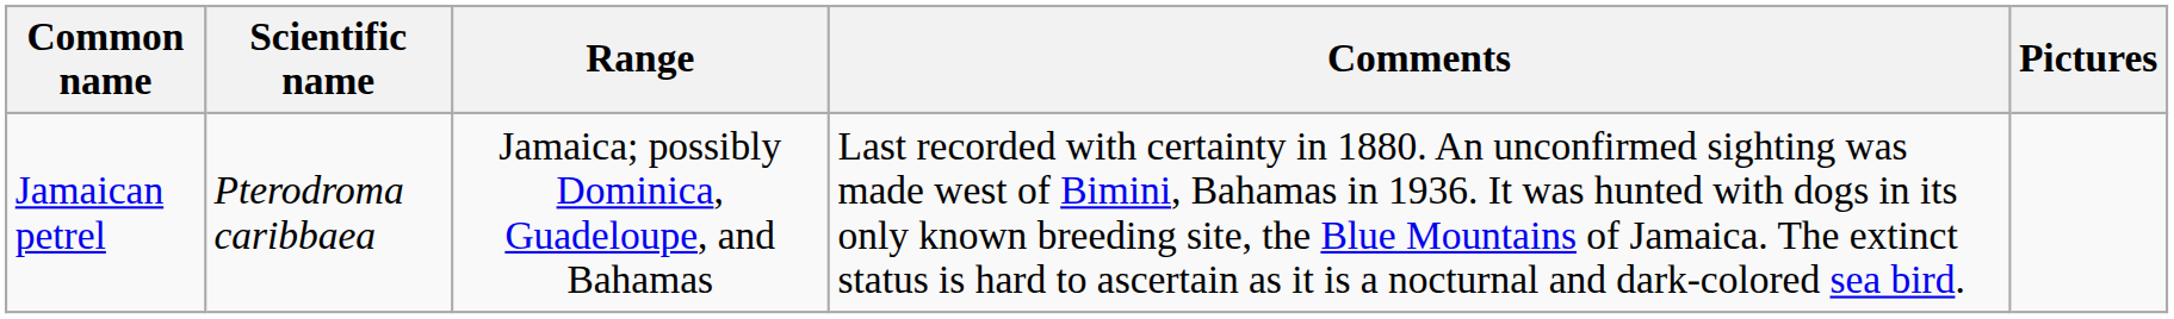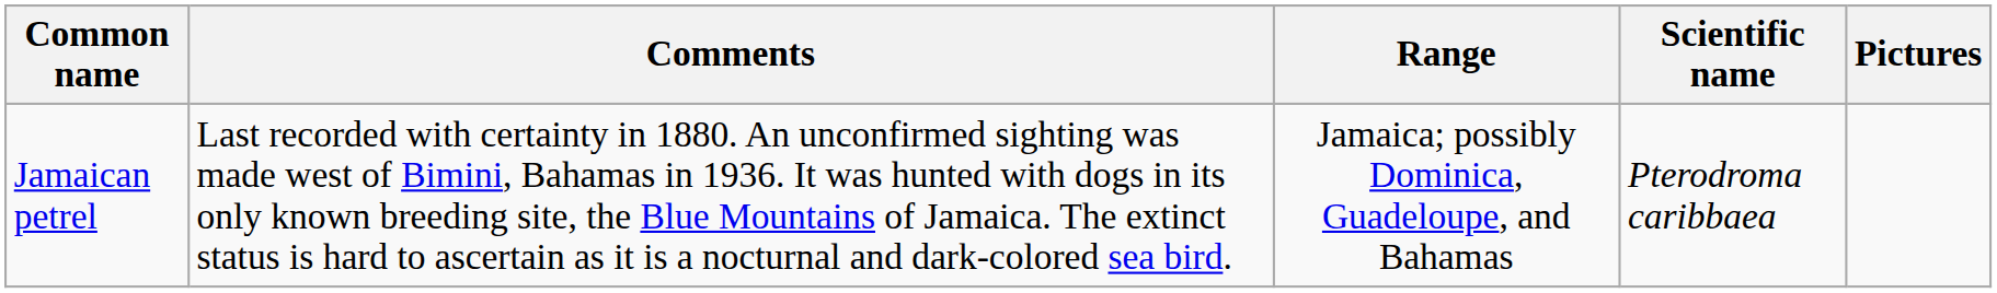columns swapped: Scientific name <-> Comments
